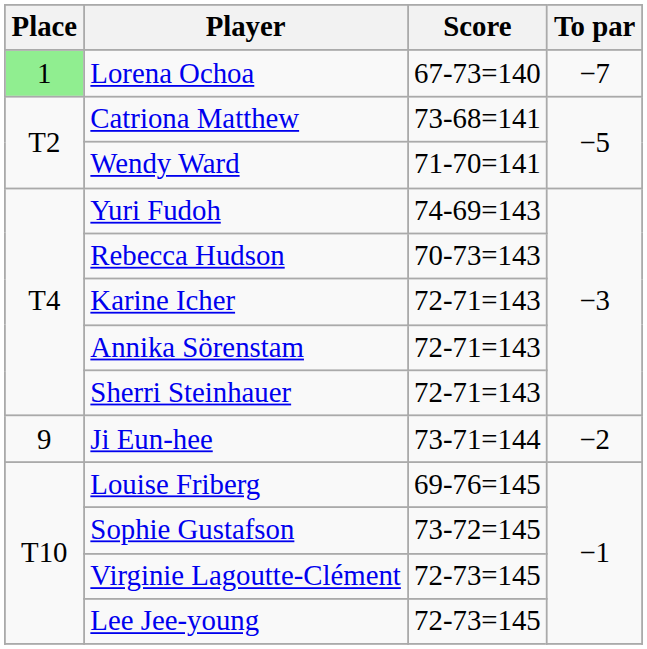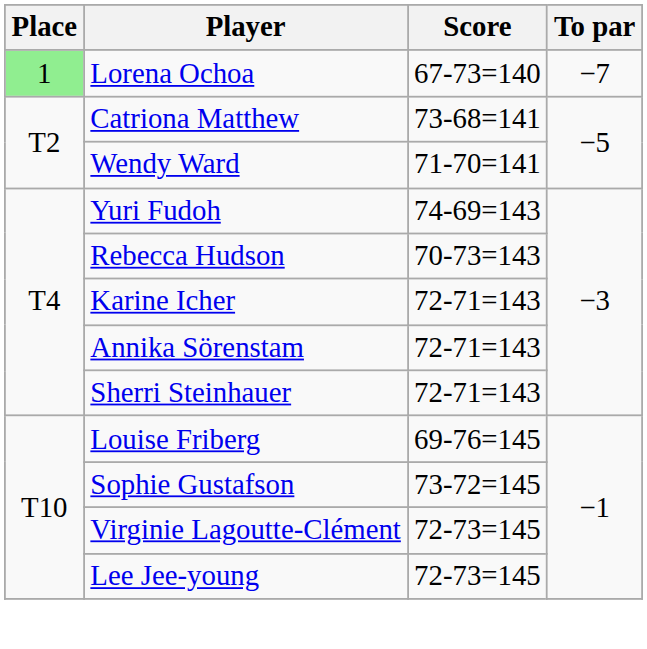- row: 9 | Ji Eun-hee | 73-71=144 | −2
